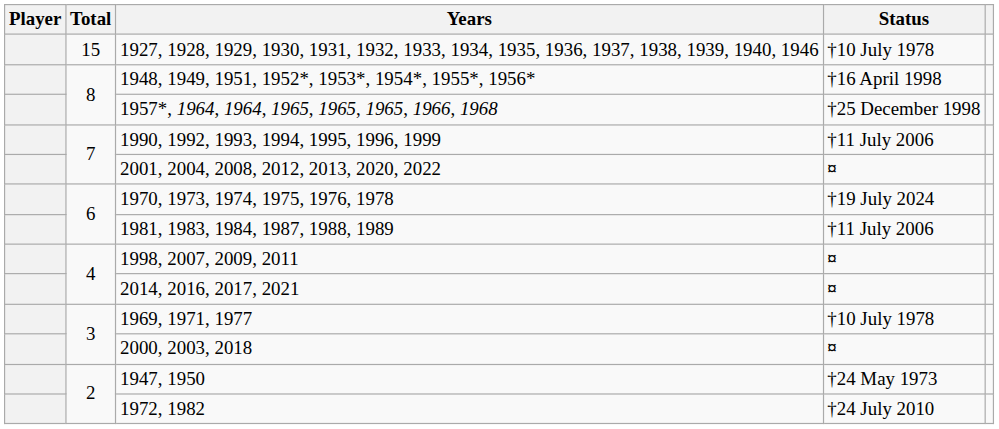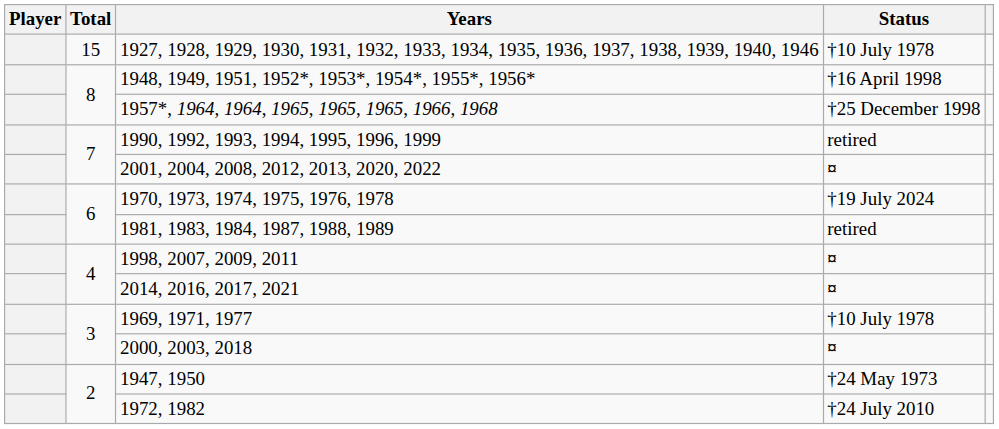1990, 1992, 1993, 1994, 1995, 1996, 1999 | Status: †11 July 2006 -> retired
1981, 1983, 1984, 1987, 1988, 1989 | Status: †11 July 2006 -> retired
